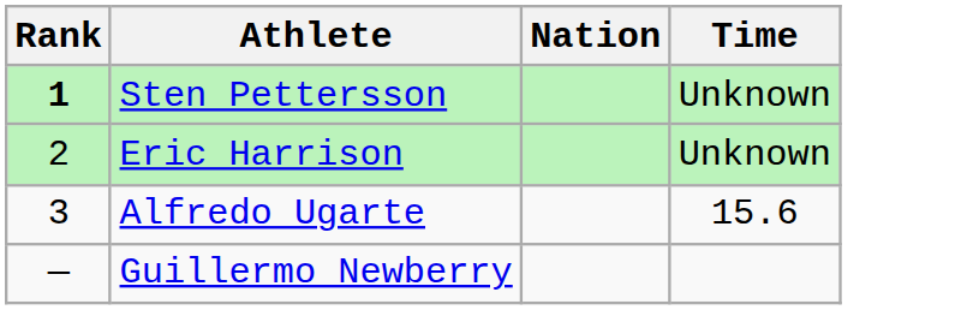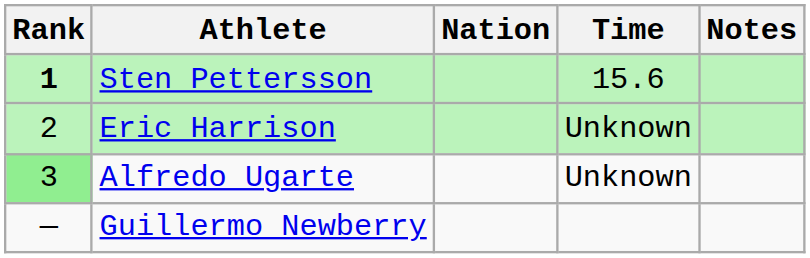+ column: Notes
Sten Pettersson | Time: Unknown -> 15.6
Alfredo Ugarte | Rank: no background -> lightgreen background
Alfredo Ugarte | Time: 15.6 -> Unknown
